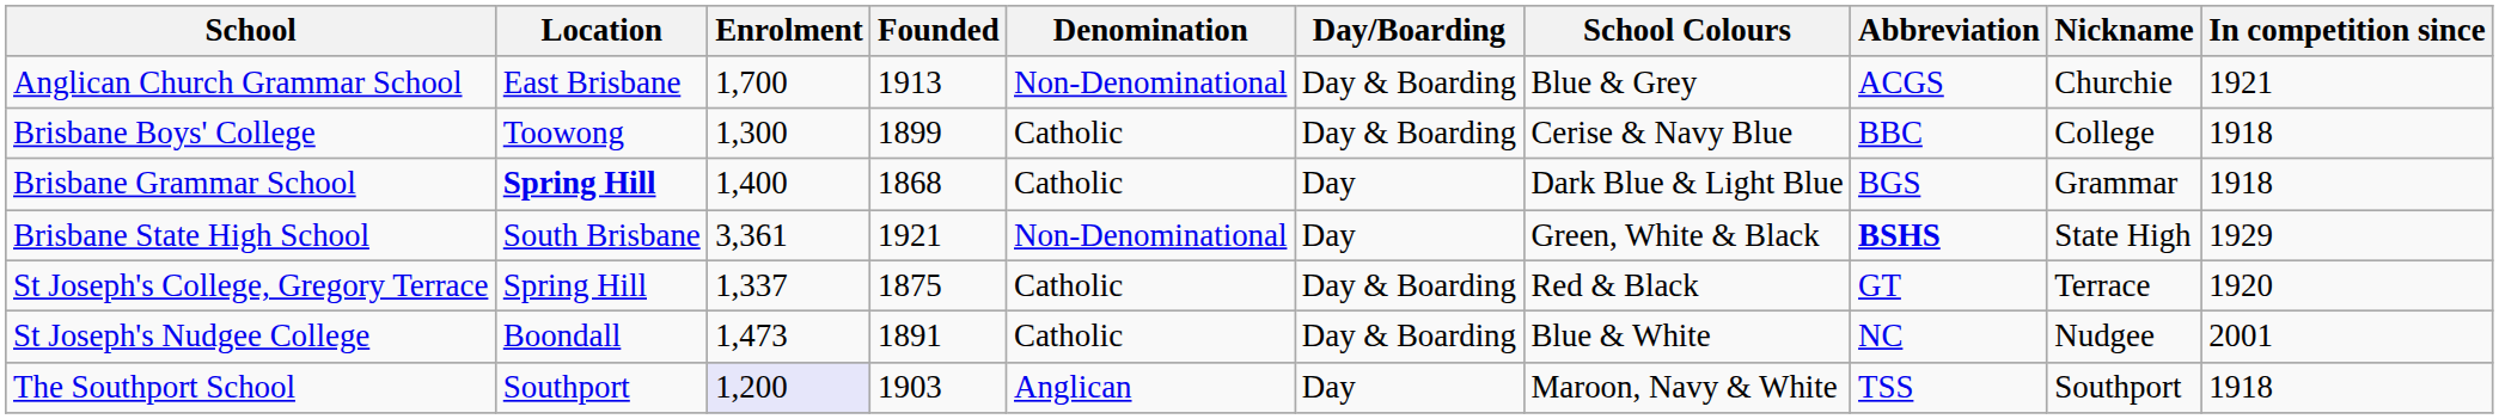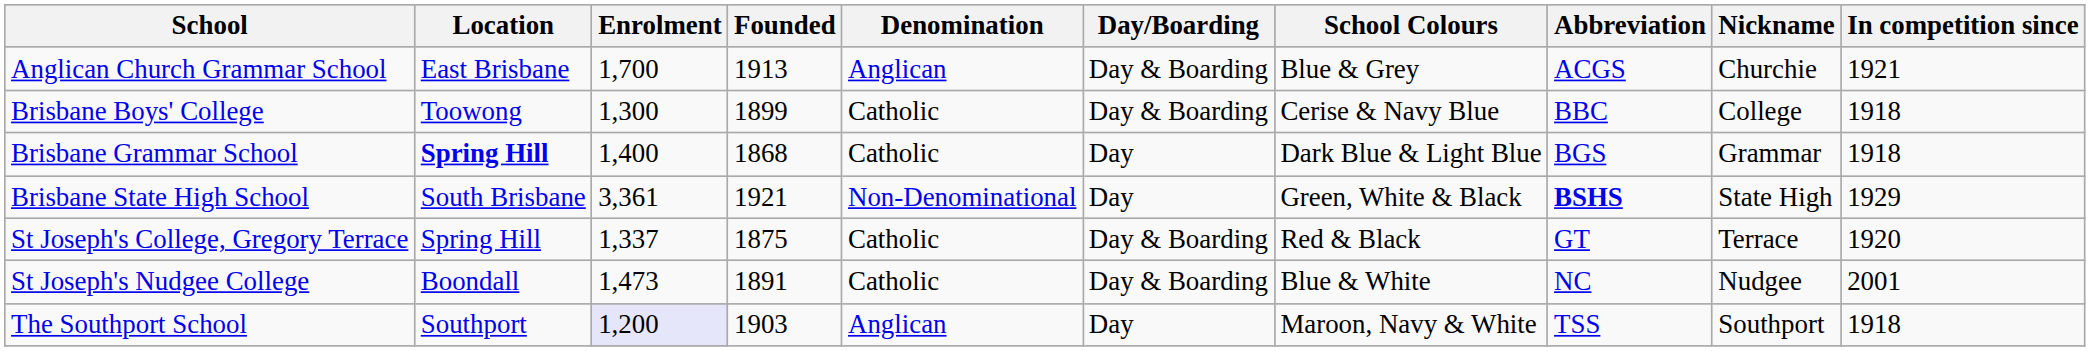Anglican Church Grammar School | Denomination: Non-Denominational -> Anglican
